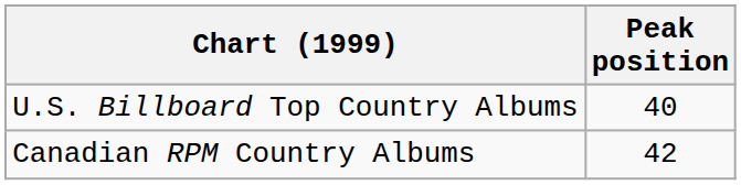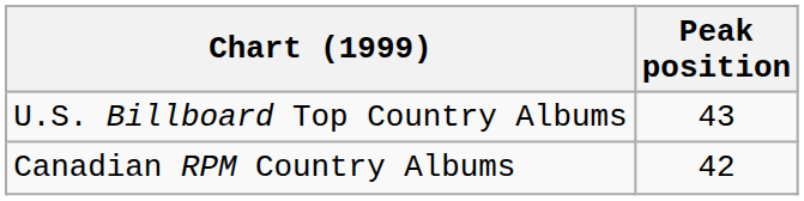U.S. Billboard Top Country Albums | Peak position: 40 -> 43
